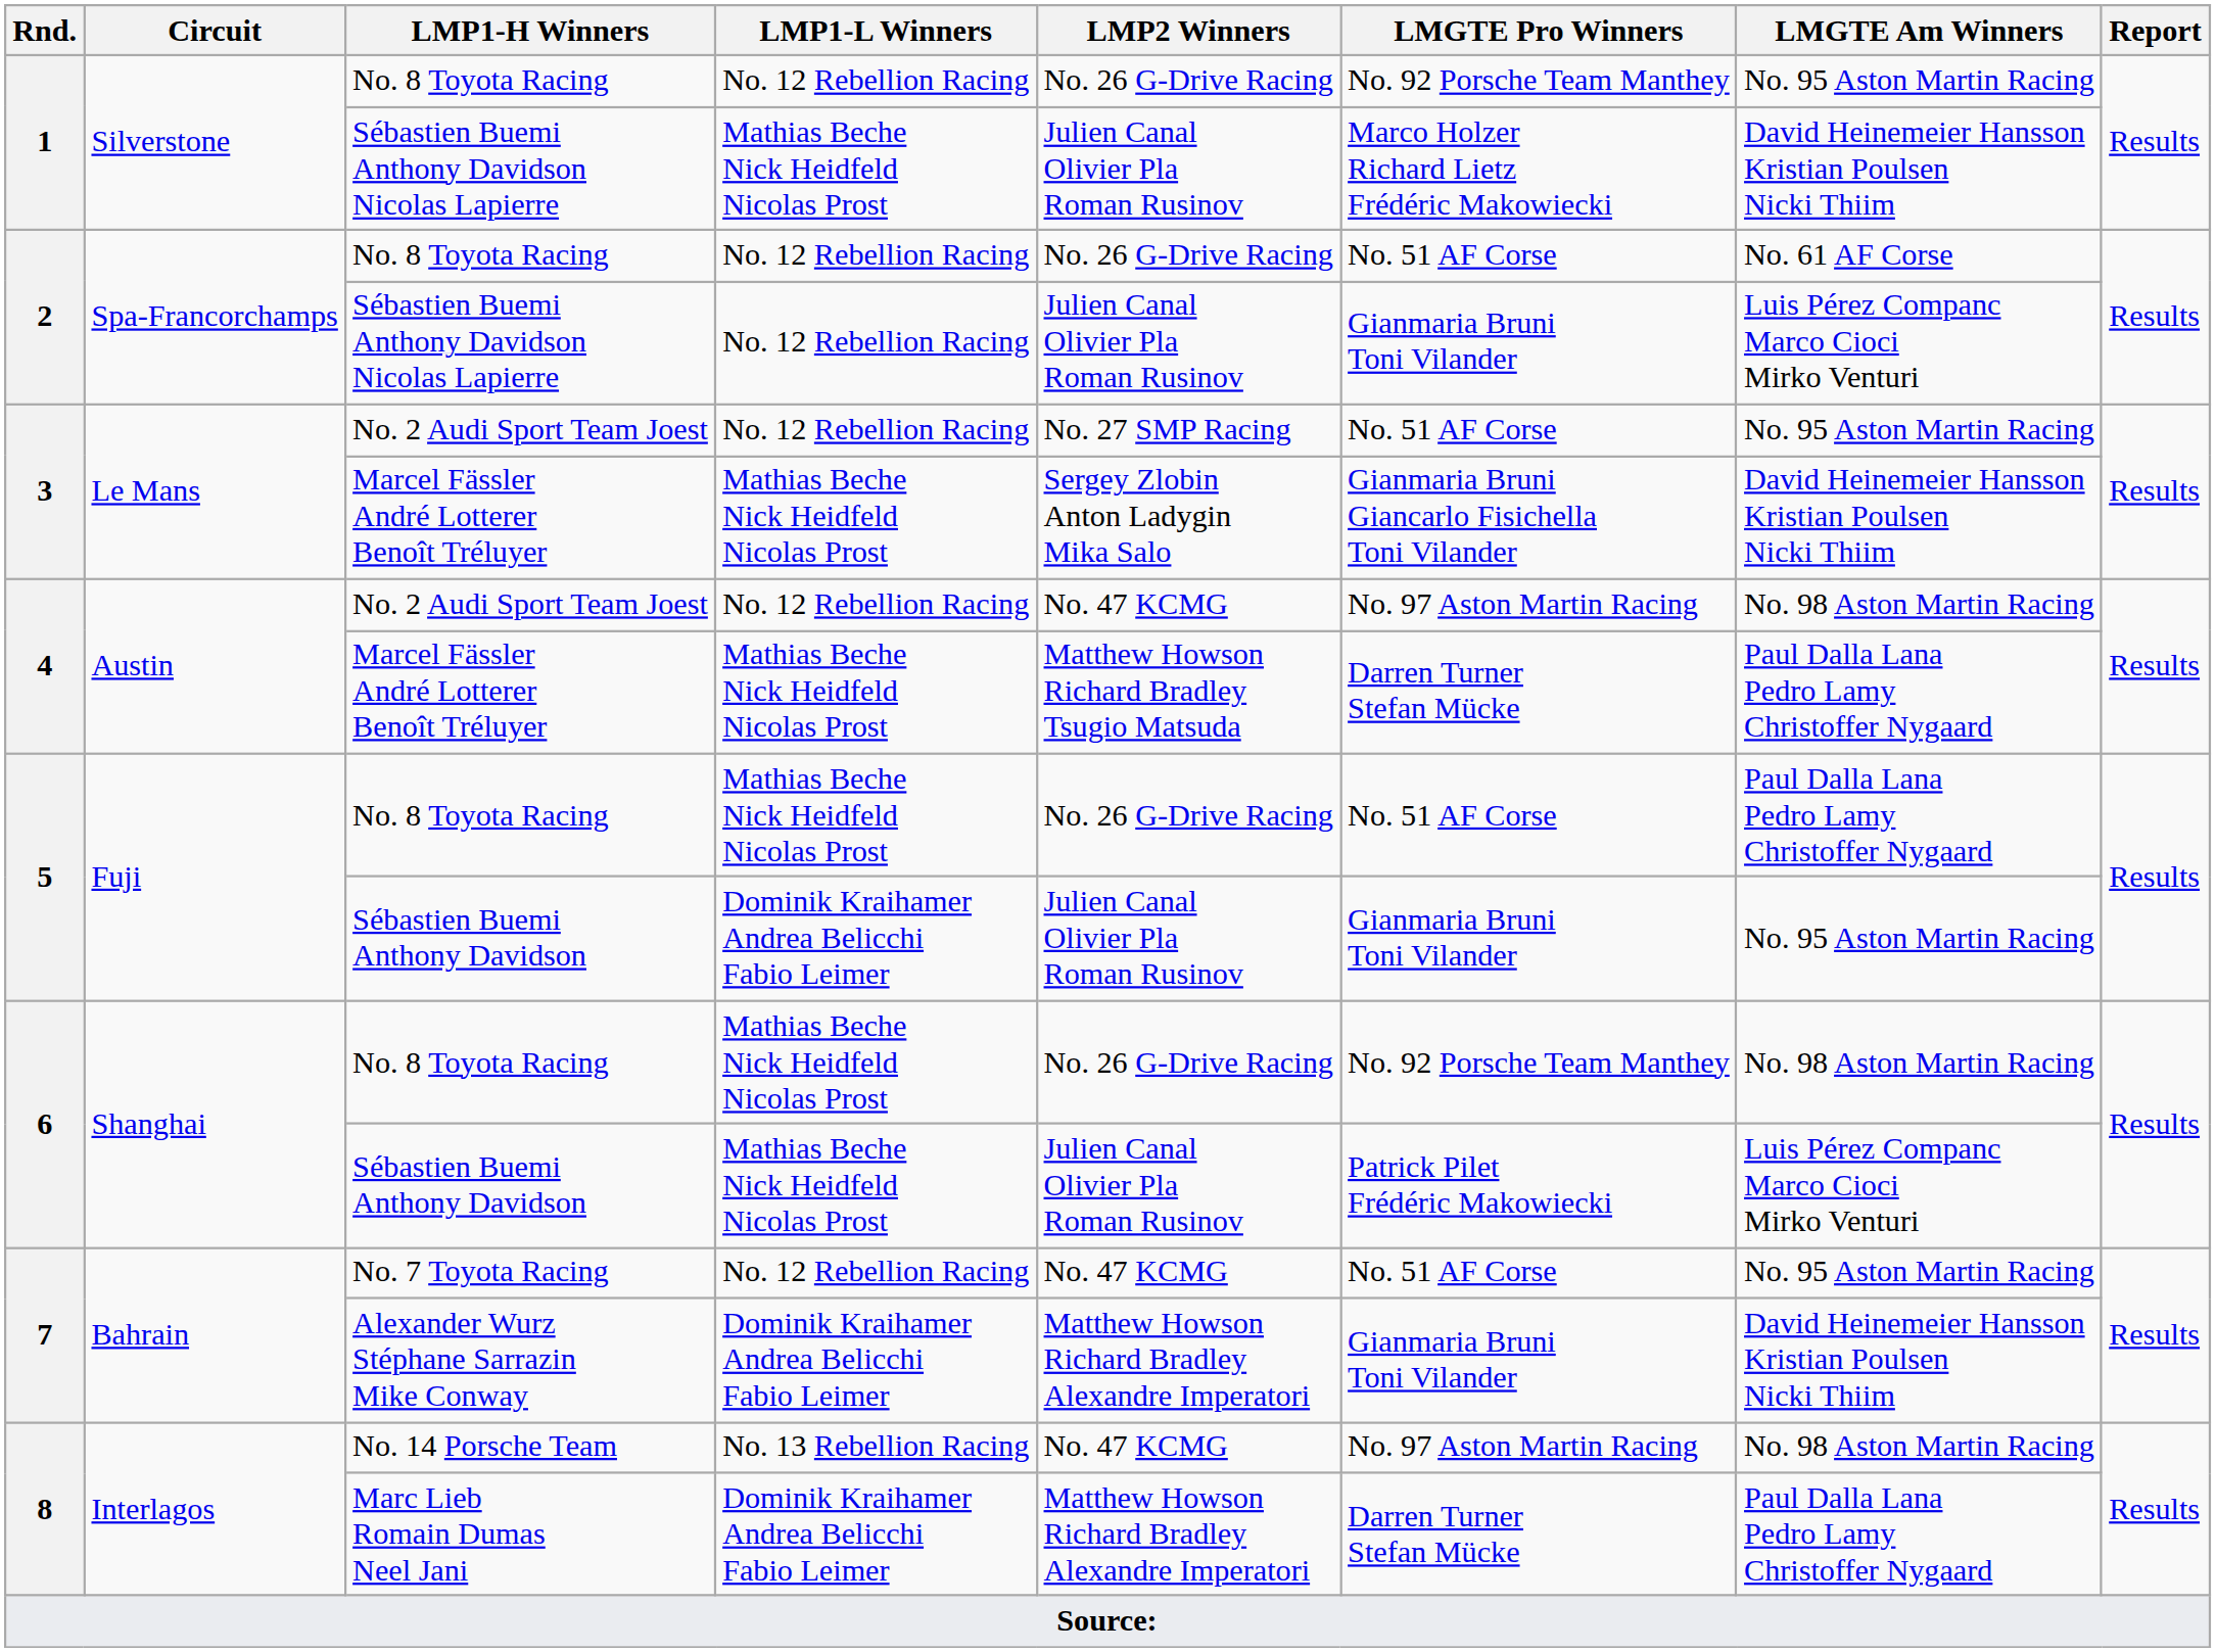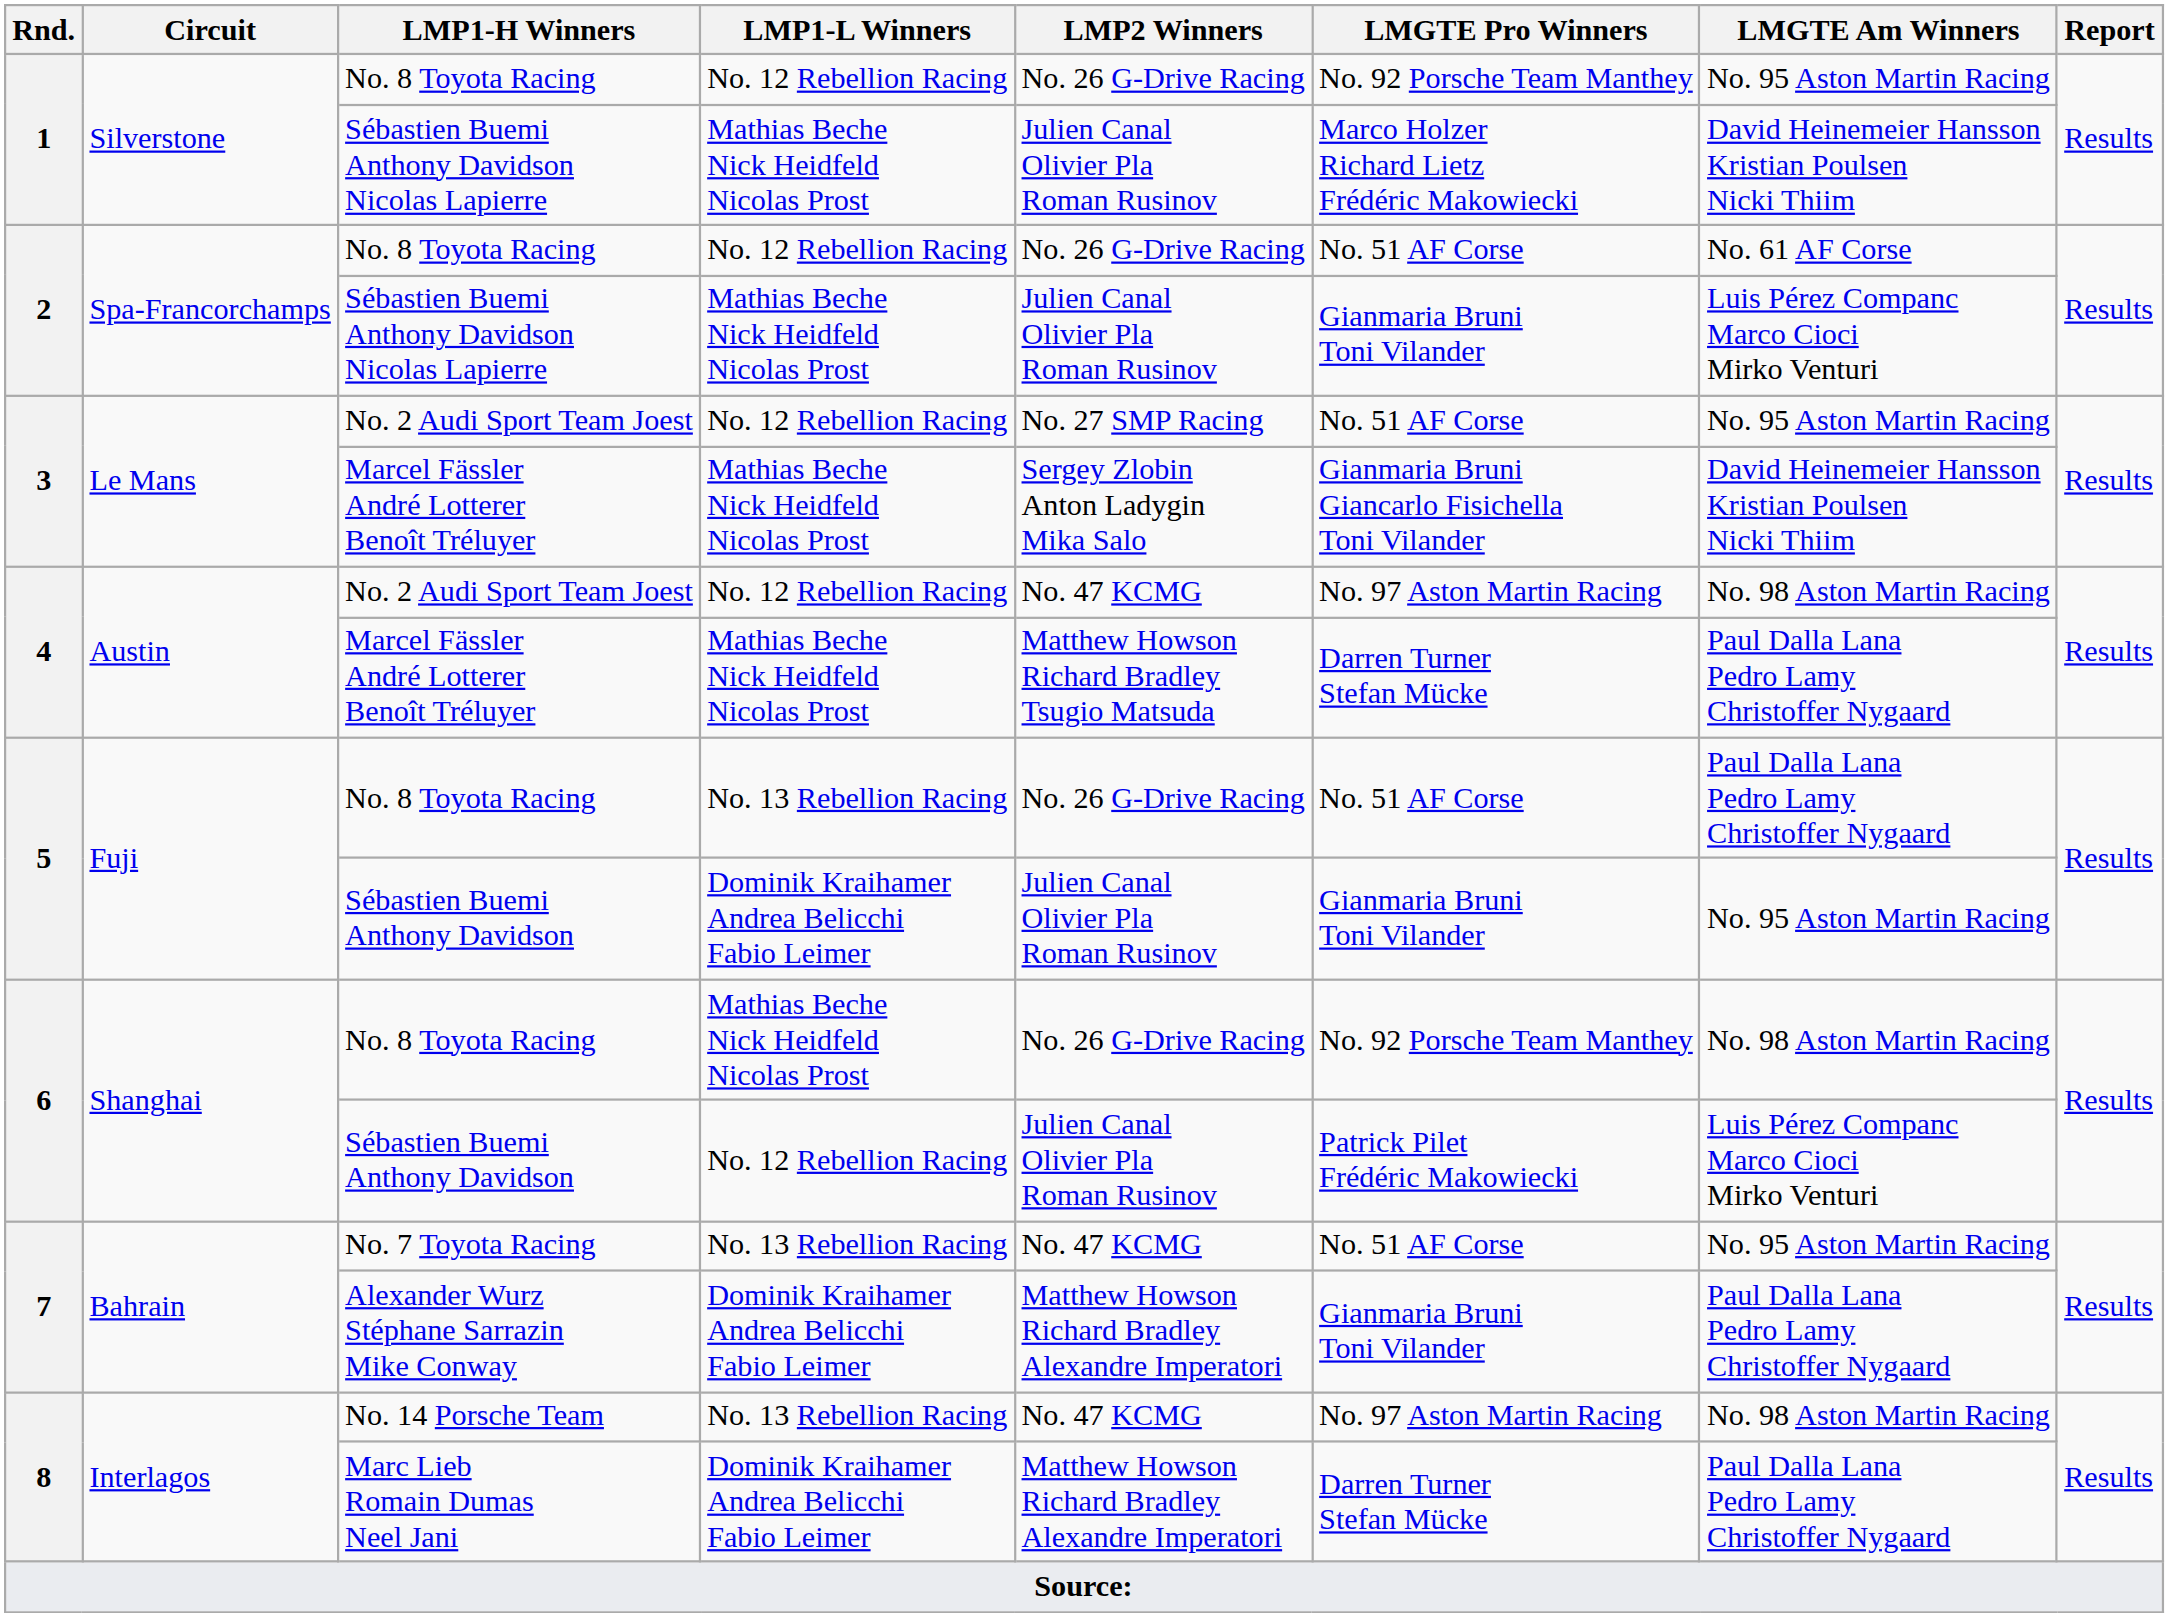2 / Sébastien Buemi Anthony Davidson Nicolas Lapierre | LMP1-L Winners: No. 12 Rebellion Racing -> Mathias Beche Nick Heidfeld Nicolas Prost
5 / No. 8 Toyota Racing | LMP1-L Winners: Mathias Beche Nick Heidfeld Nicolas Prost -> No. 13 Rebellion Racing
6 / Sébastien Buemi Anthony Davidson | LMP1-L Winners: Mathias Beche Nick Heidfeld Nicolas Prost -> No. 12 Rebellion Racing
No. 7 Toyota Racing | LMP1-L Winners: No. 12 Rebellion Racing -> No. 13 Rebellion Racing
Alexander Wurz Stéphane Sarrazin Mike Conway | LMGTE Am Winners: David Heinemeier Hansson Kristian Poulsen Nicki Thiim -> Paul Dalla Lana Pedro Lamy Christoffer Nygaard
